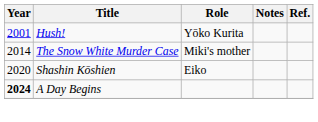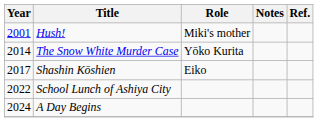Hush! | Role: Yōko Kurita -> Miki's mother
The Snow White Murder Case | Role: Miki's mother -> Yōko Kurita
Shashin Kōshien | Year: 2020 -> 2017
+ row: 2022 | School Lunch of Ashiya City
A Day Begins | Year: bold -> normal
